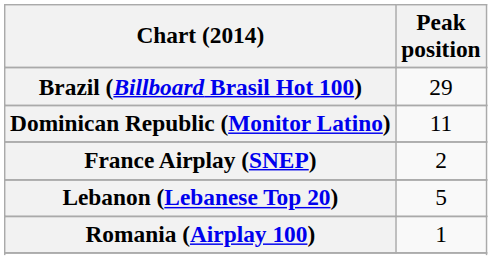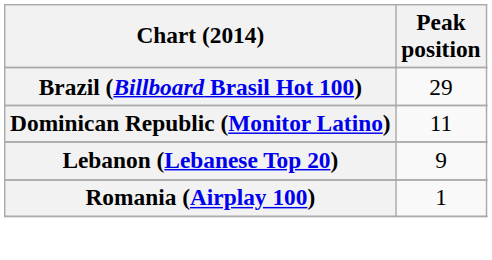- row: France Airplay (SNEP) | 2
Lebanon (Lebanese Top 20) | Peak position: 5 -> 9
